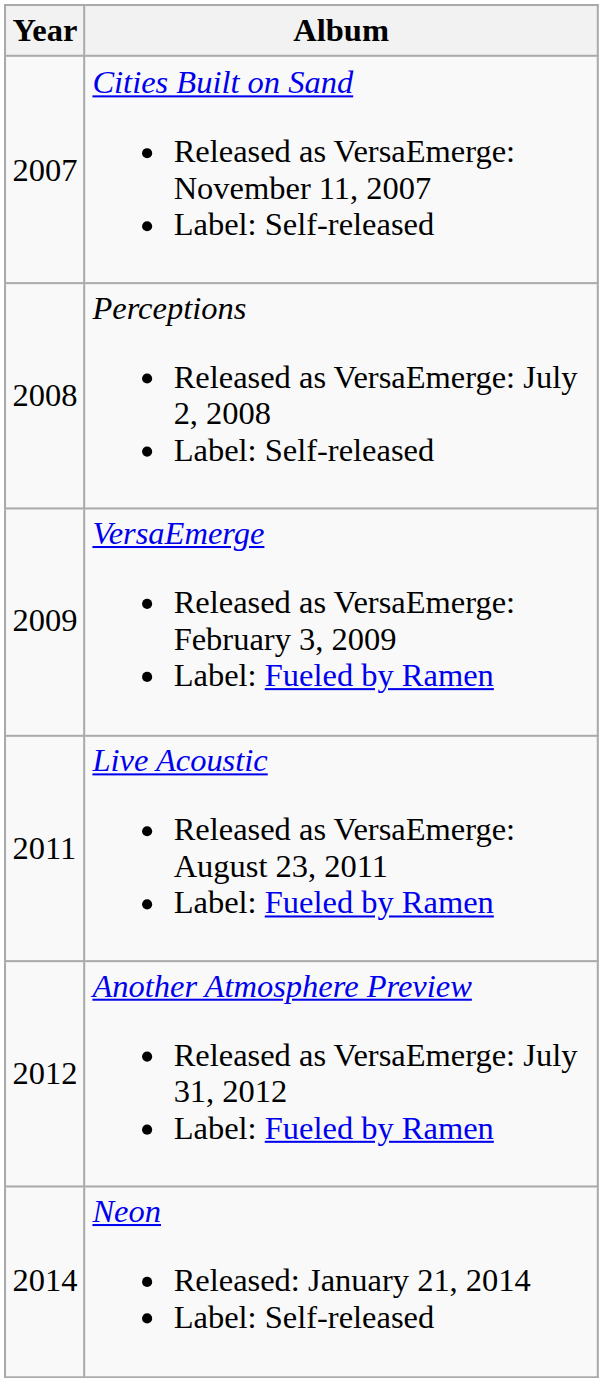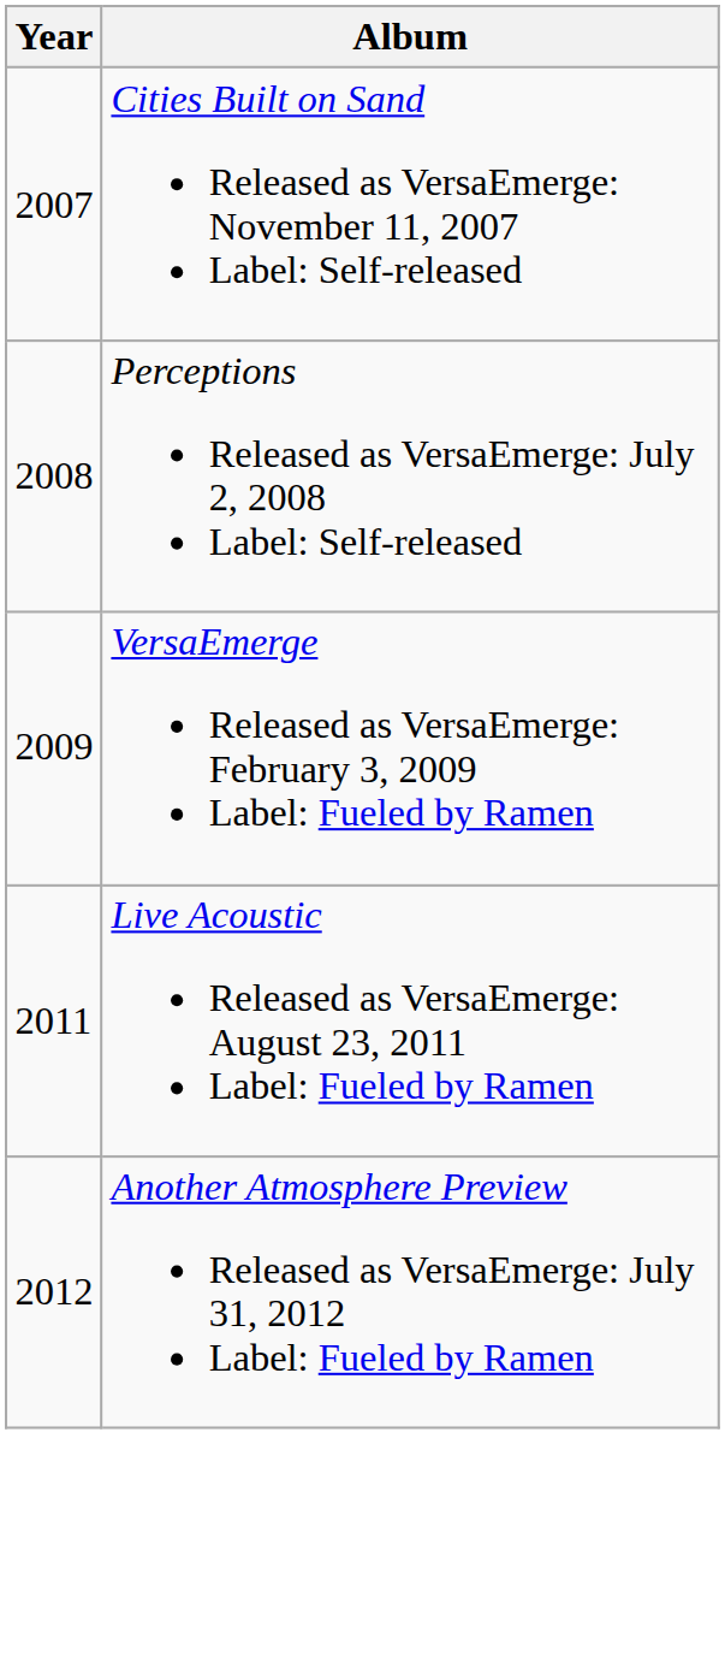- row: 2014 | Neon Released: January 21, 2014 Label: Self-released
